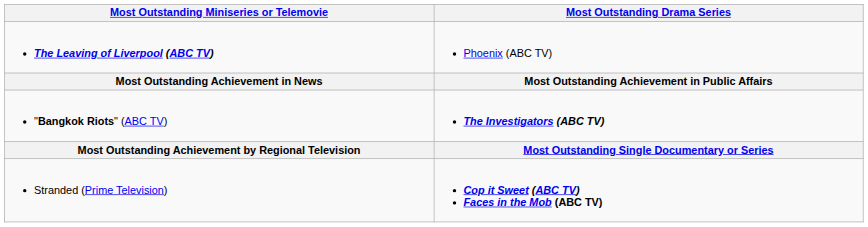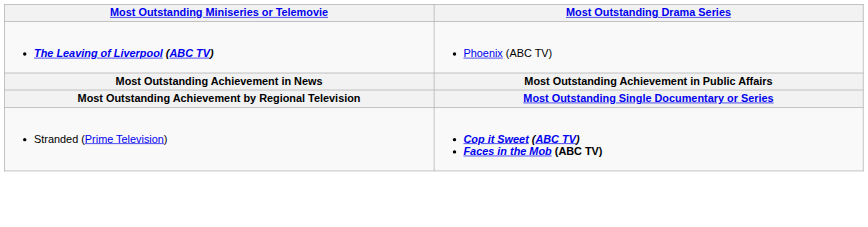- row: "Bangkok Riots" (ABC TV) | The Investigators (ABC TV)
